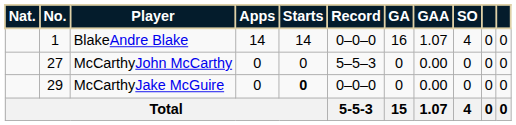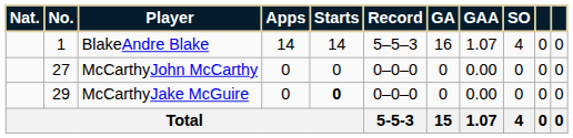BlakeAndre Blake | Record: 0–0–0 -> 5–5–3
McCarthyJohn McCarthy | Record: 5–5–3 -> 0–0–0
